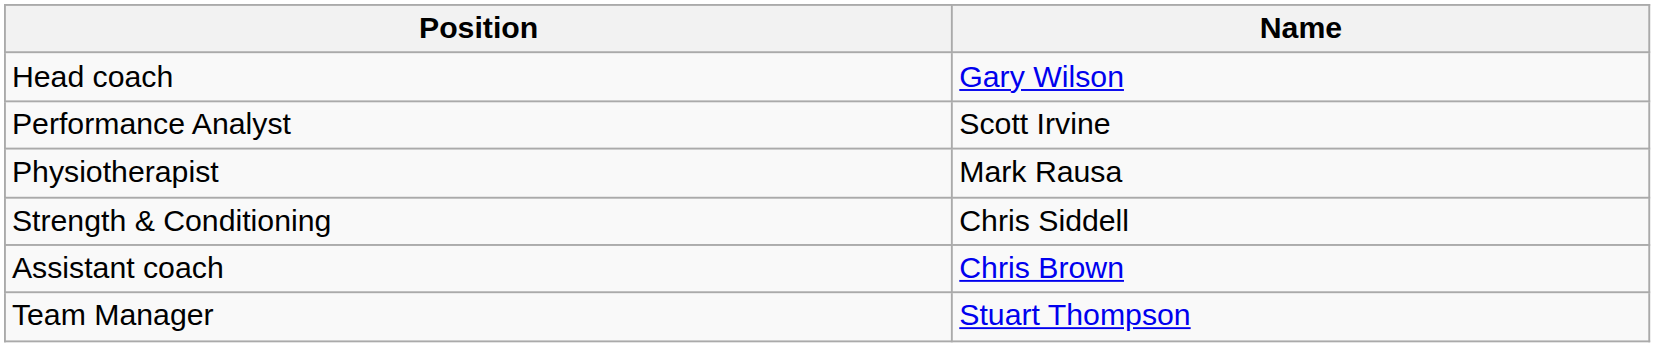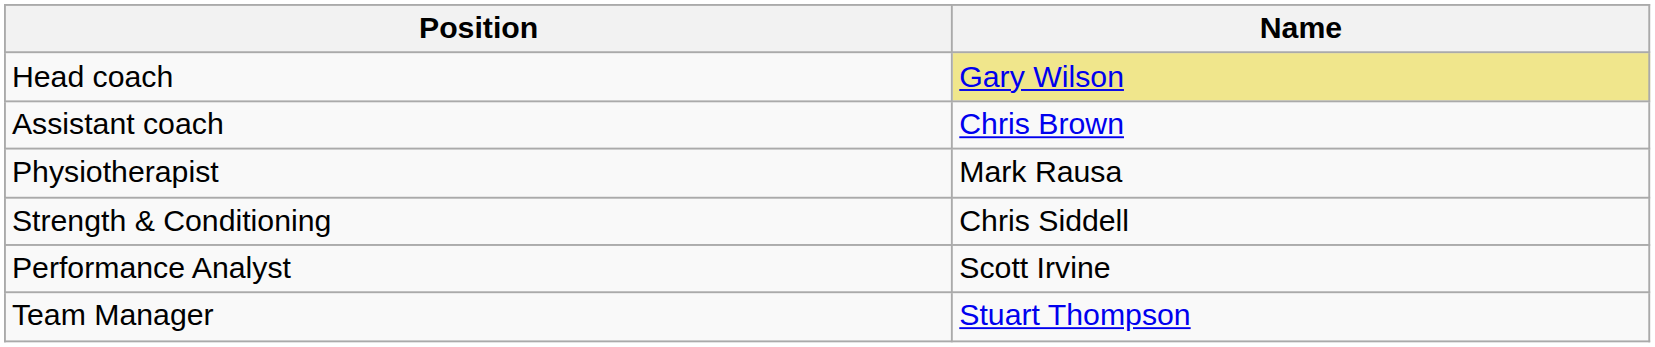Head coach | Name: no background -> khaki background
rows swapped: Assistant coach <-> Performance Analyst
